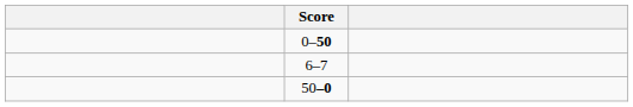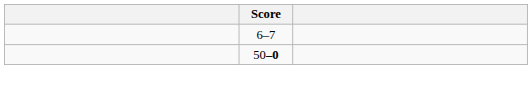- row: 0–50
